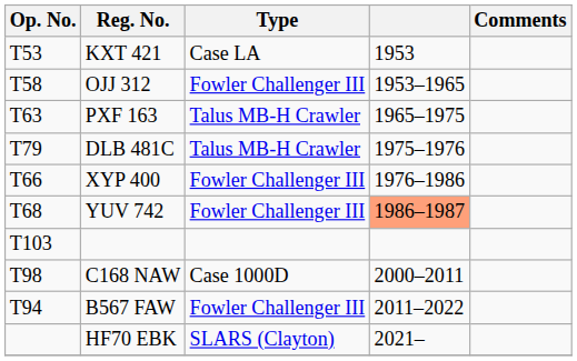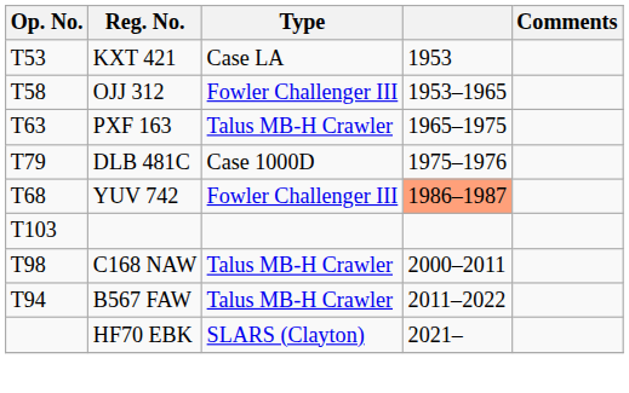DLB 481C | Type: Talus MB-H Crawler -> Case 1000D
- row: T66 | XYP 400 | Fowler Challenger III | 1976–1986
C168 NAW | Type: Case 1000D -> Talus MB-H Crawler
B567 FAW | Type: Fowler Challenger III -> Talus MB-H Crawler
